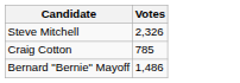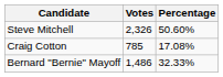+ column: Percentage | 50.60% | 17.08% | 32.33%
